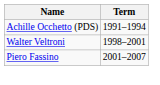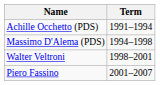+ row: Massimo D'Alema (PDS) | 1994–1998
